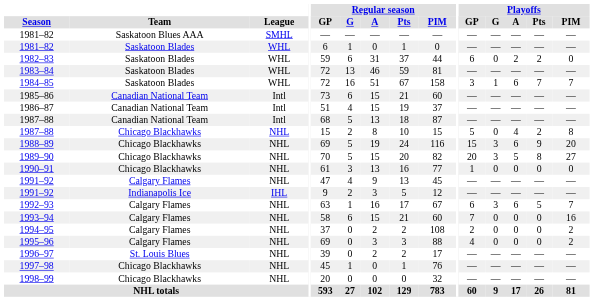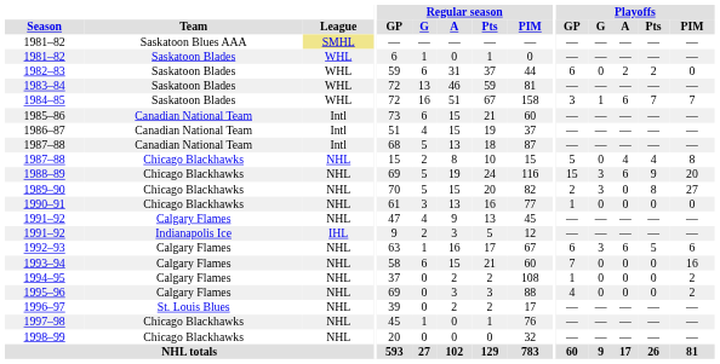1981–82 / Saskatoon Blues AAA | League: no background -> khaki background
1987–88 / Chicago Blackhawks | Playoffs / Pts: 2 -> 4
1989–90 | Playoffs / GP: 20 -> 2
1989–90 | Playoffs / A: 5 -> 0
1992–93 | Playoffs / PIM: 7 -> 6
1994–95 | Playoffs / GP: 2 -> 1
